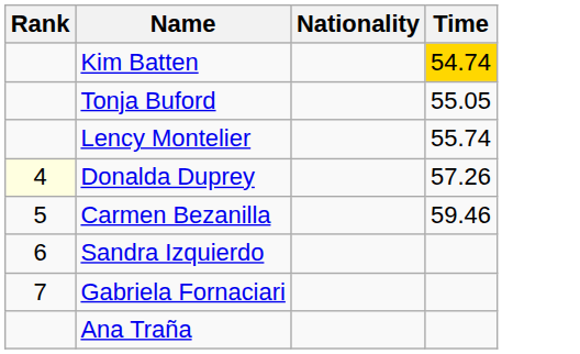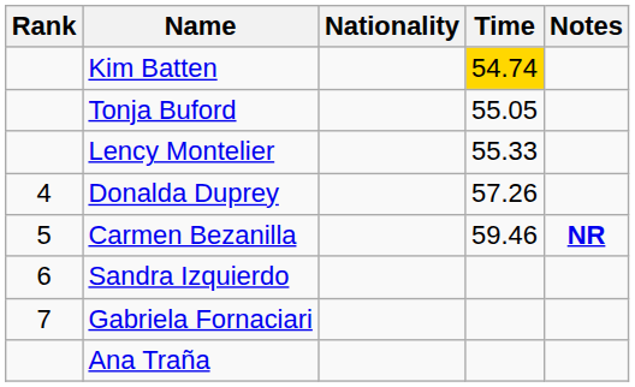+ column: Notes | NR
Lency Montelier | Time: 55.74 -> 55.33
Donalda Duprey | Rank: lightyellow background -> no background
